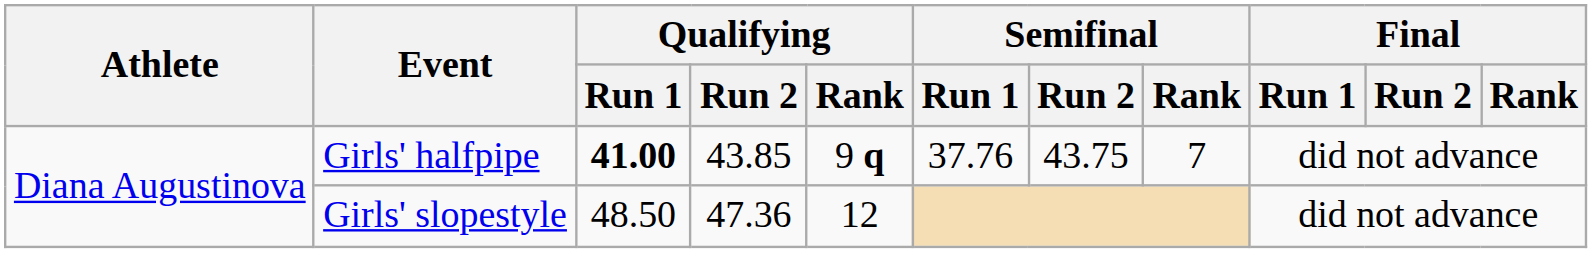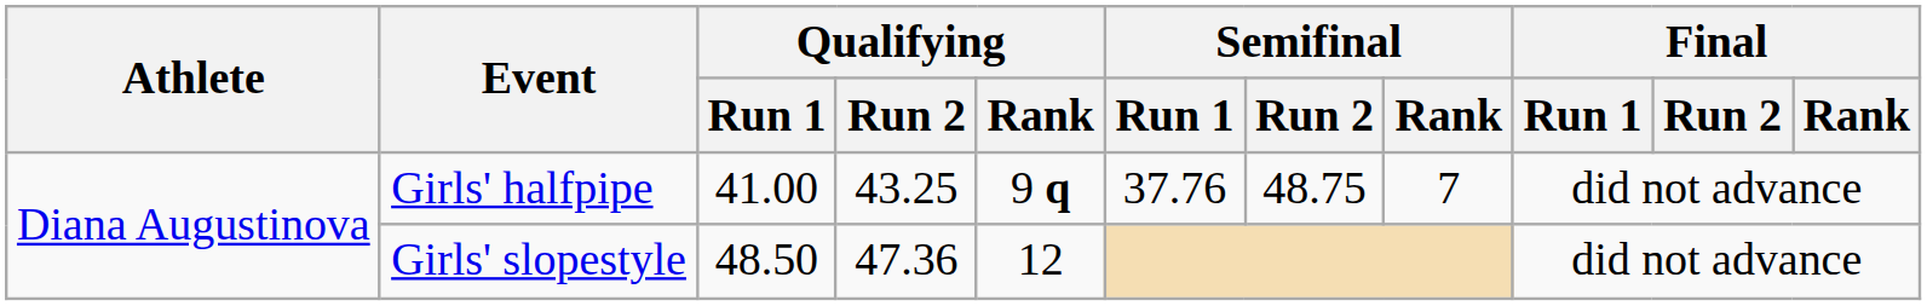Girls' halfpipe | Qualifying / Run 1: bold -> normal
Girls' halfpipe | Qualifying / Run 2: 43.85 -> 43.25
Girls' halfpipe | Semifinal / Run 2: 43.75 -> 48.75
